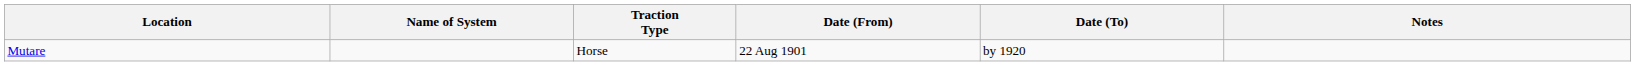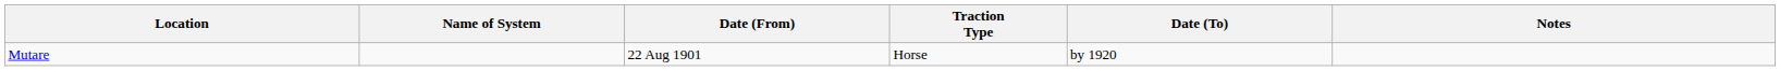columns swapped: Traction Type <-> Date (From)
